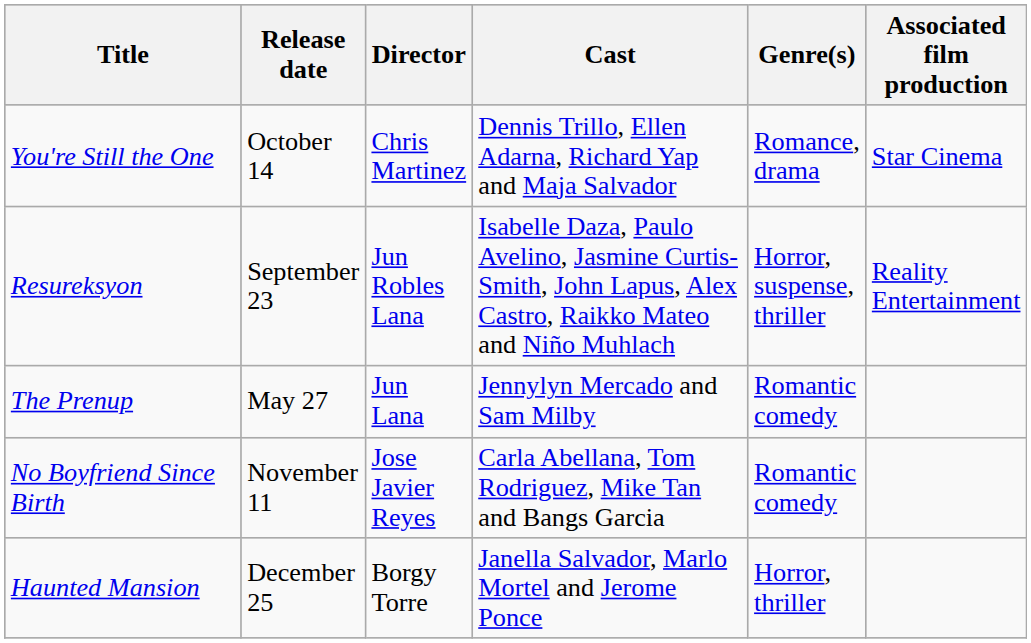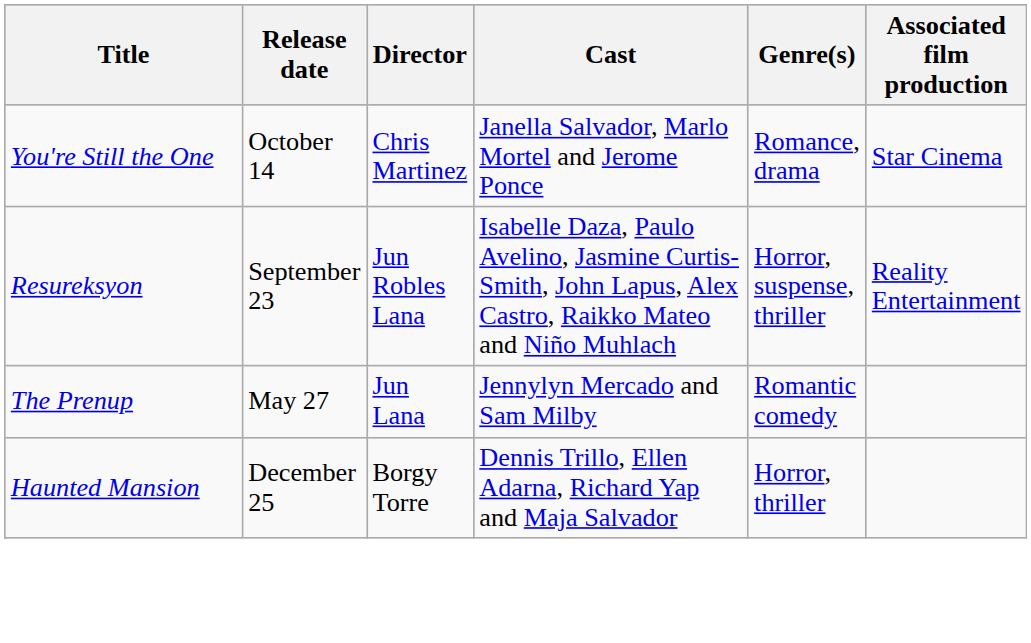You're Still the One | Cast: Dennis Trillo, Ellen Adarna, Richard Yap and Maja Salvador -> Janella Salvador, Marlo Mortel and Jerome Ponce
- row: No Boyfriend Since Birth | November 11 | Jose Javier Reyes | Carla Abellana, Tom Rodriguez, Mike Tan and Bangs Garcia | Romantic comedy
Haunted Mansion | Cast: Janella Salvador, Marlo Mortel and Jerome Ponce -> Dennis Trillo, Ellen Adarna, Richard Yap and Maja Salvador
